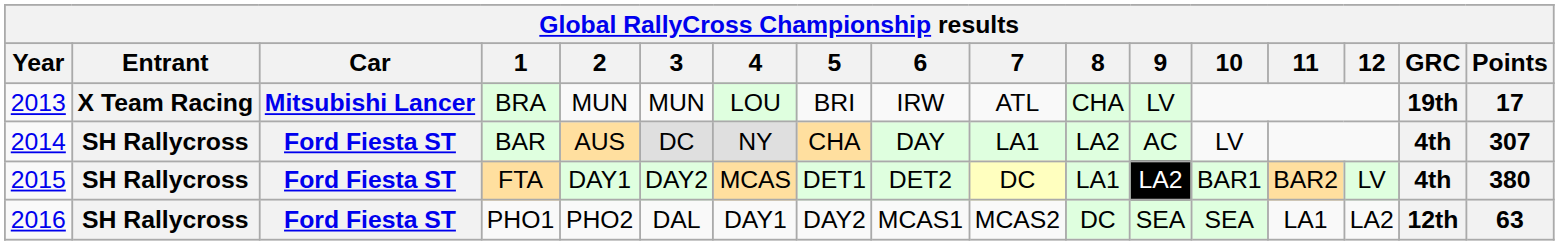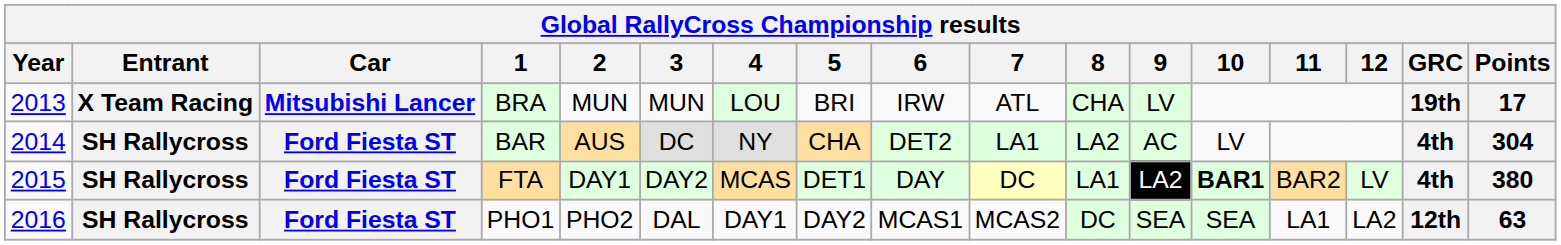BAR | 6: DAY -> DET2
BAR | Points: 307 -> 304
FTA | 6: DET2 -> DAY
FTA | 10: normal -> bold
